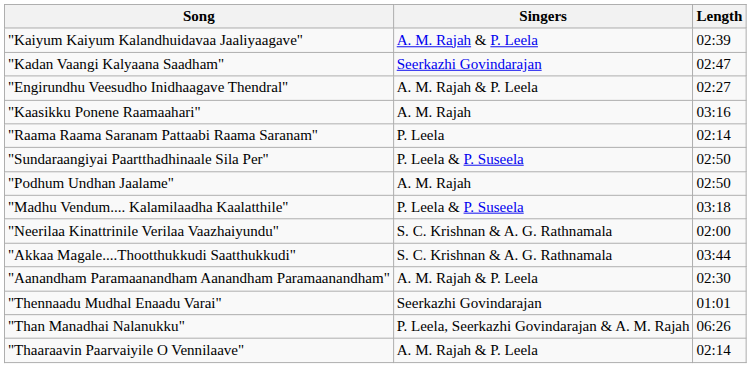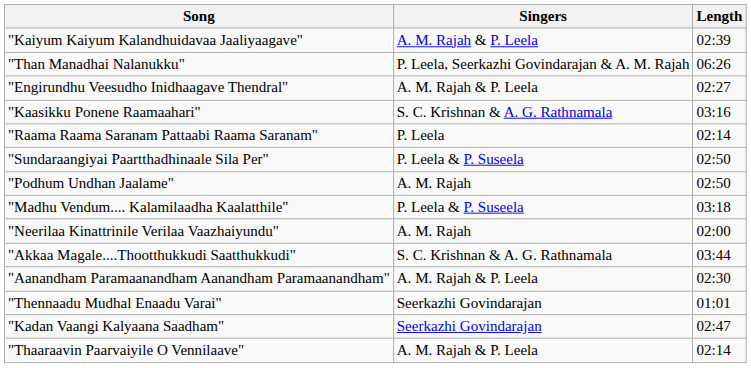rows swapped: "Kadan Vaangi Kalyaana Saadham" <-> "Than Manadhai Nalanukku"
"Kaasikku Ponene Raamaahari" | Singers: A. M. Rajah -> S. C. Krishnan & A. G. Rathnamala
"Neerilaa Kinattrinile Verilaa Vaazhaiyundu" | Singers: S. C. Krishnan & A. G. Rathnamala -> A. M. Rajah
